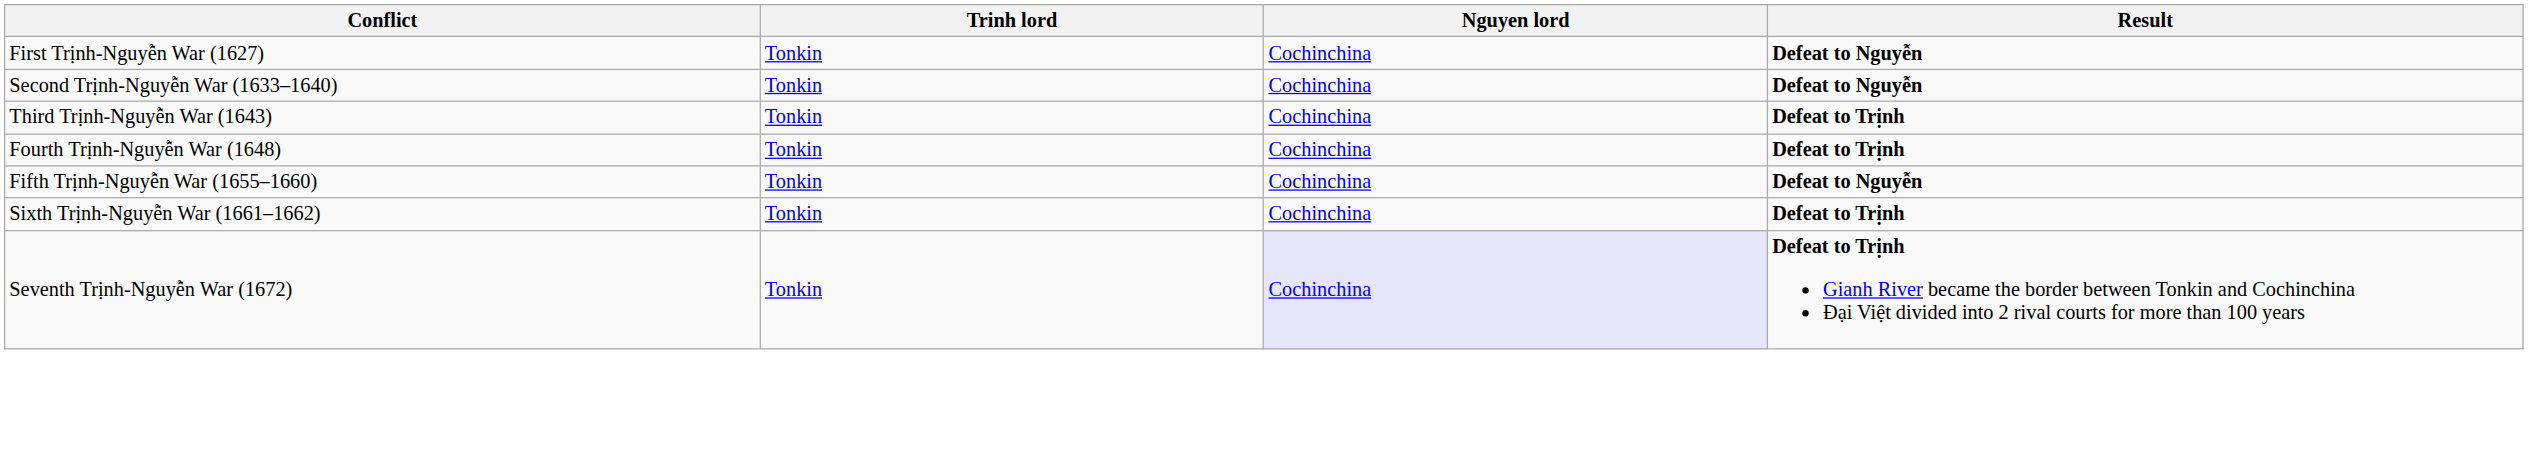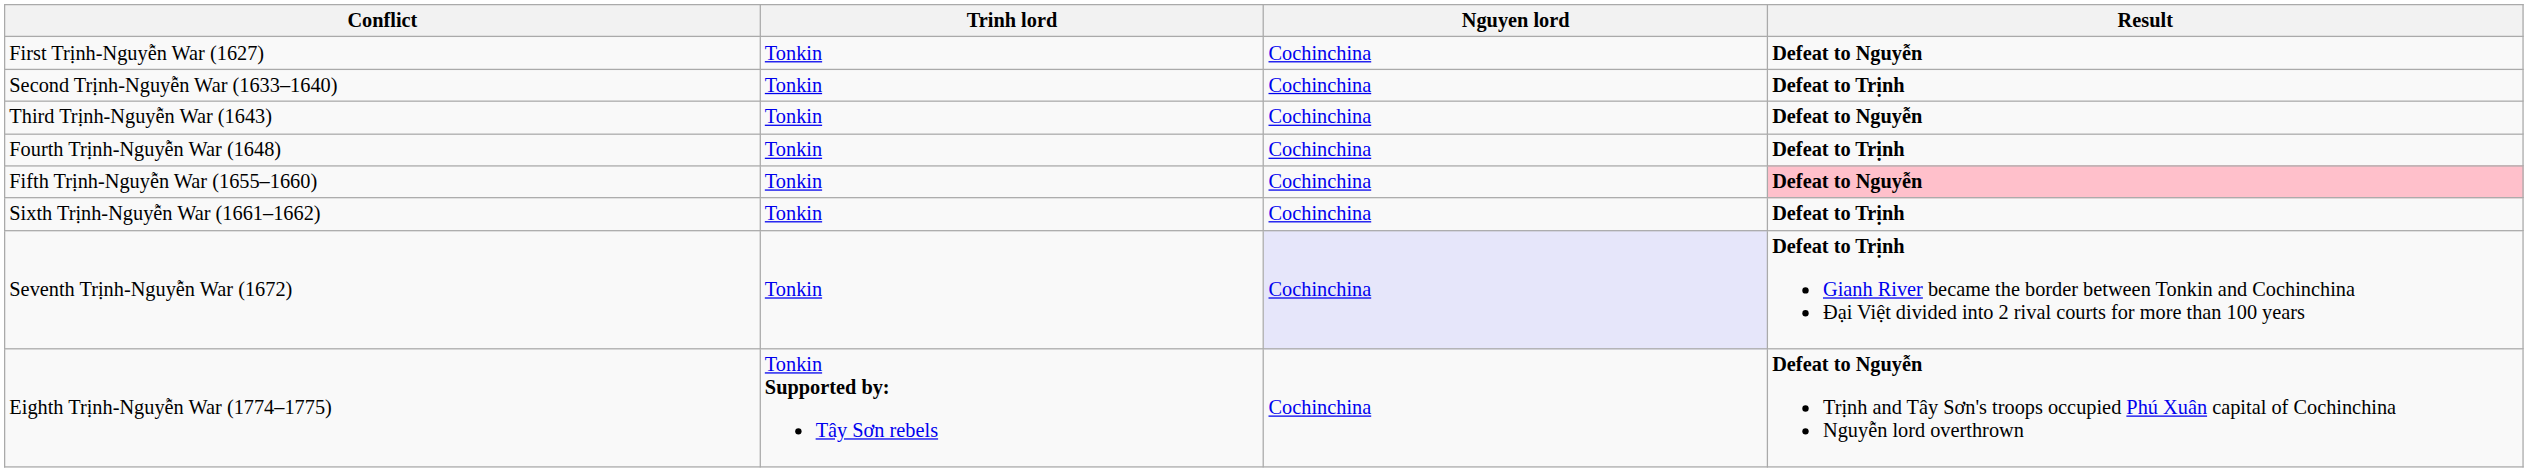Second Trịnh-Nguyễn War (1633–1640) | Result: Defeat to Nguyễn -> Defeat to Trịnh
Third Trịnh-Nguyễn War (1643) | Result: Defeat to Trịnh -> Defeat to Nguyễn
Fifth Trịnh-Nguyễn War (1655–1660) | Result: no background -> pink background
+ row: Eighth Trịnh-Nguyễn War (1774–1775) | Tonkin Supported by: Tây Sơn rebels | Cochinchina | Defeat to Nguyễn Trịnh and Tây Sơn's troops occupied Phú Xuân capital of Cochinchina Nguyễn lord overthrown
